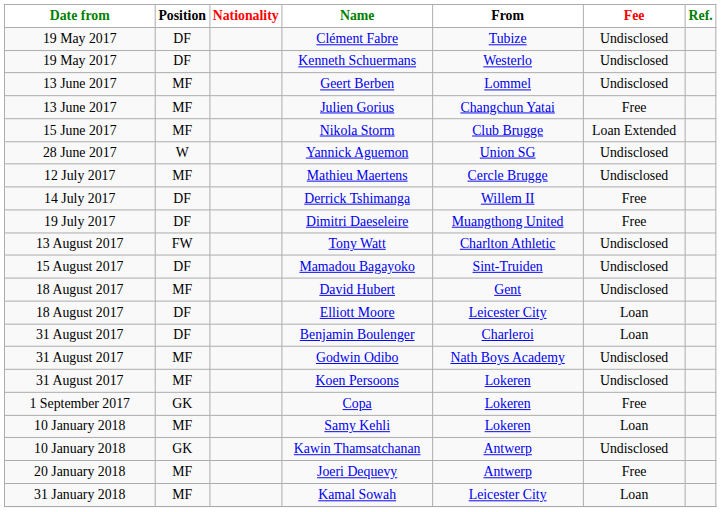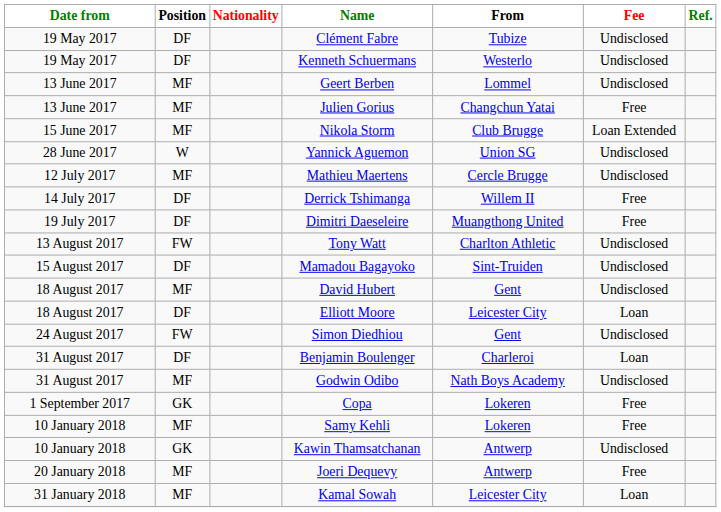+ row: 24 August 2017 | FW | Simon Diedhiou | Gent | Undisclosed
- row: 31 August 2017 | MF | Koen Persoons | Lokeren | Undisclosed
Samy Kehli | Fee: Loan -> Free
